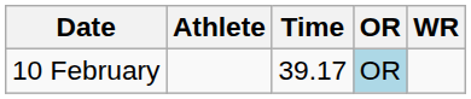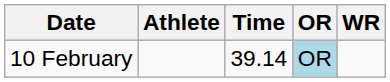10 February | Time: 39.17 -> 39.14
